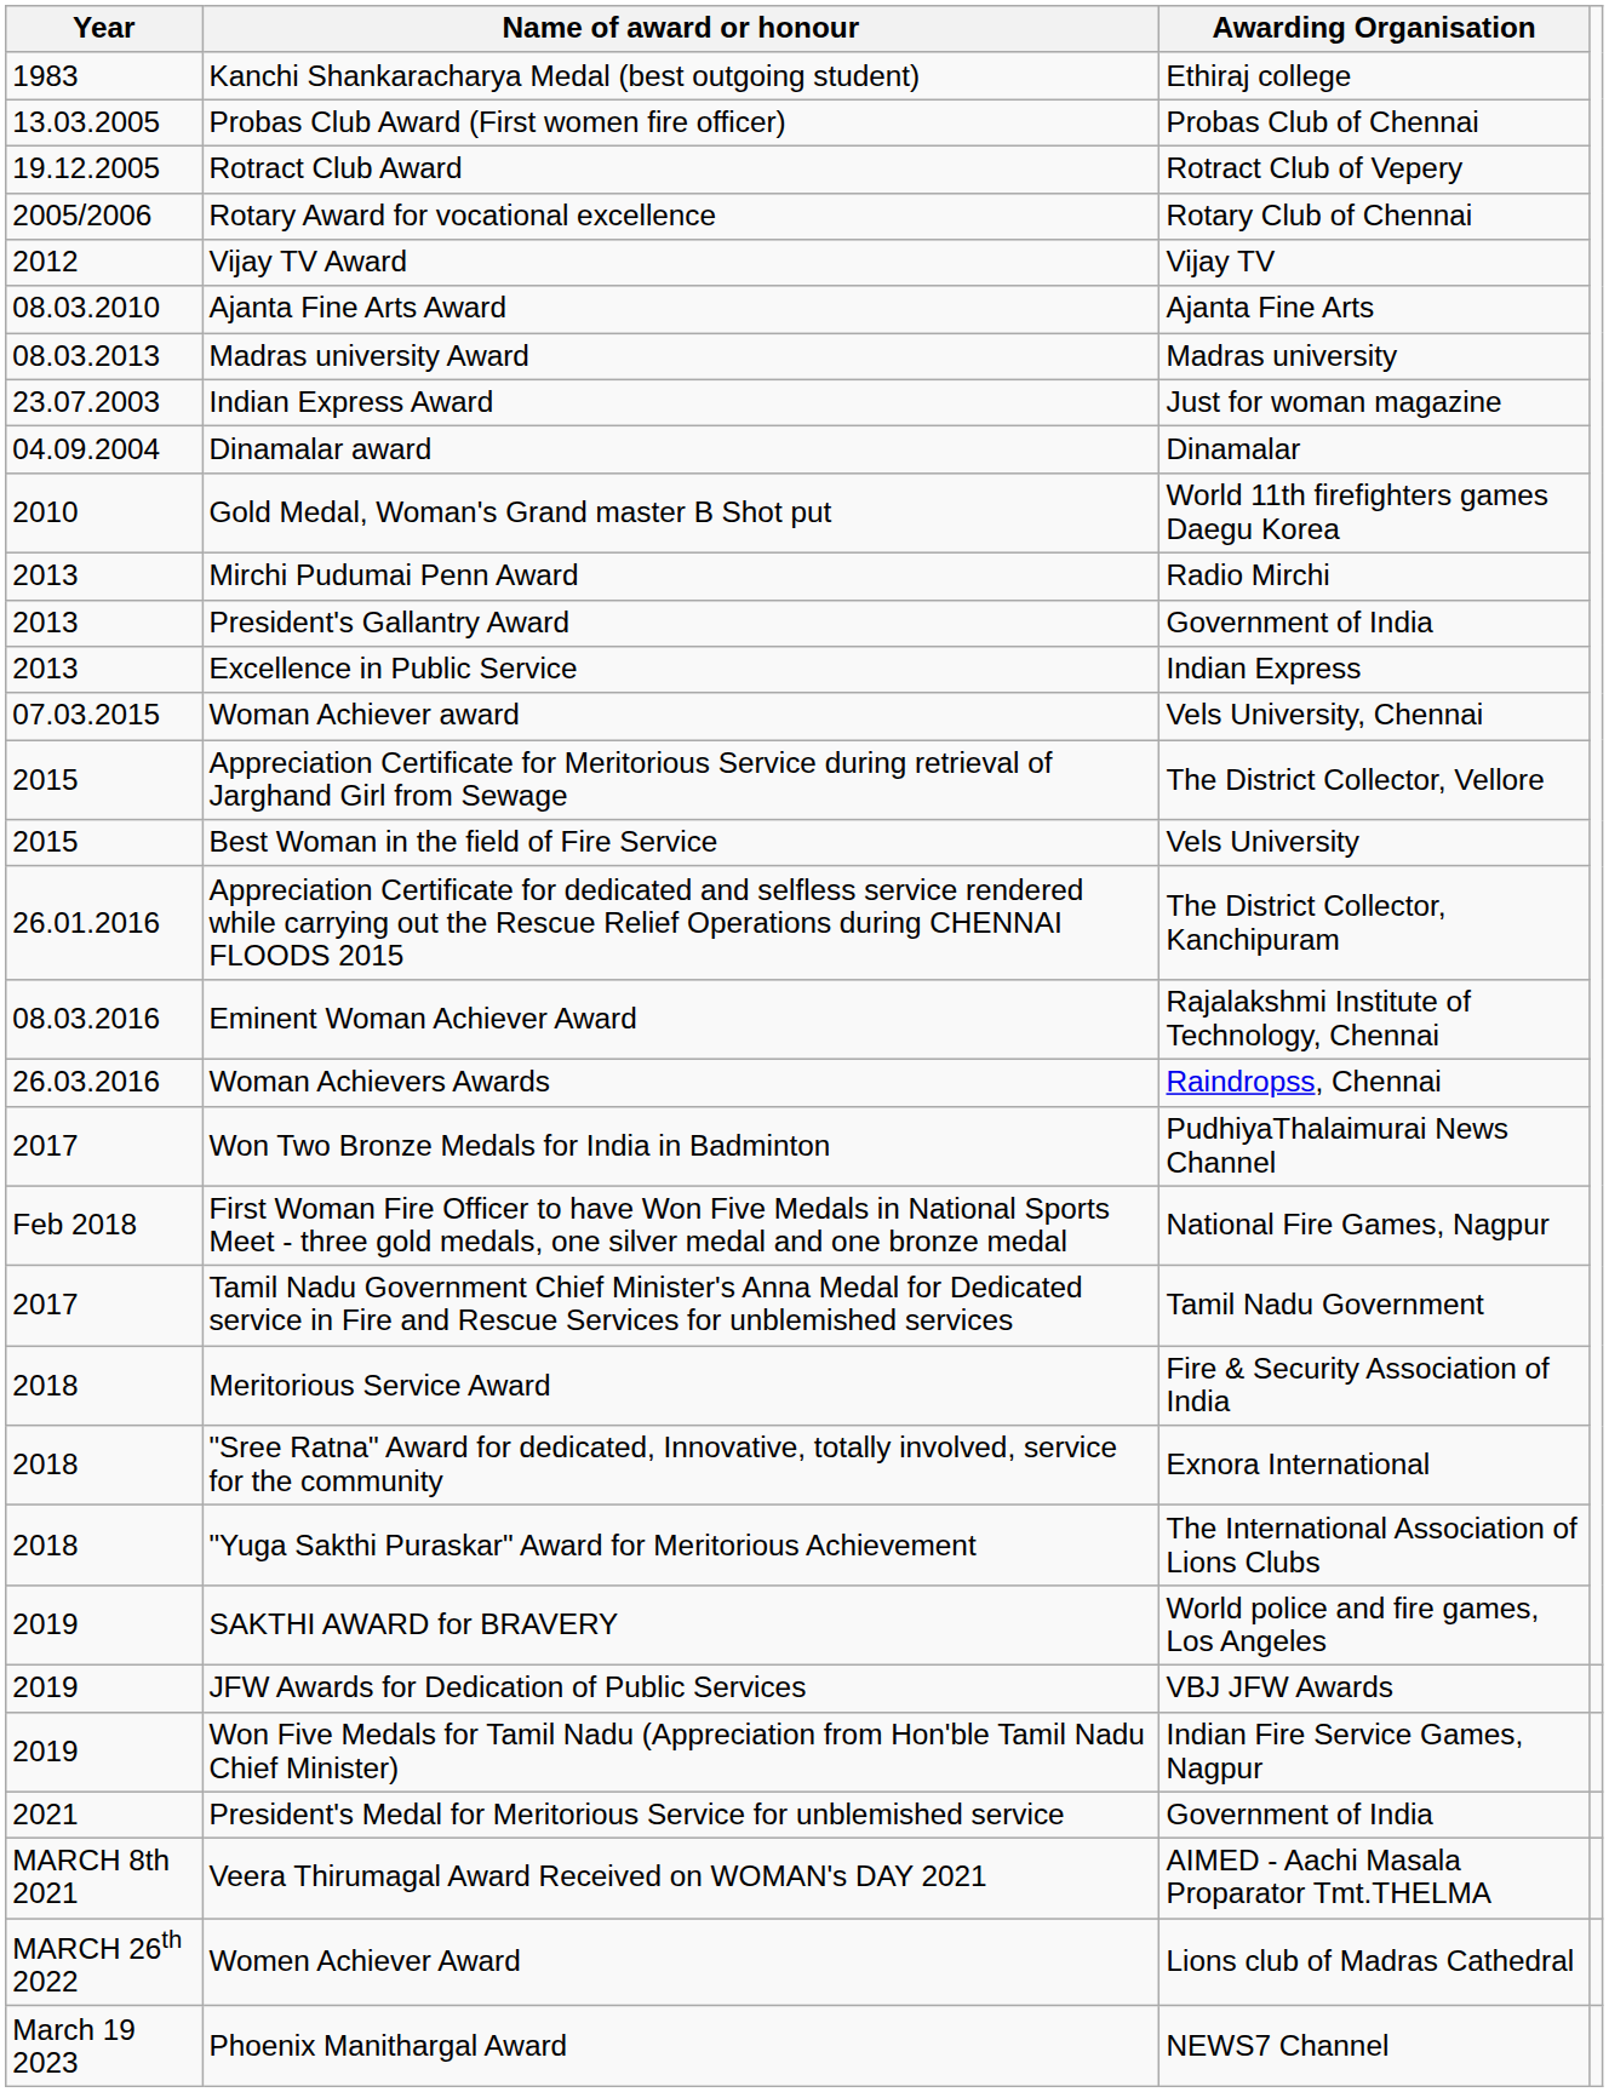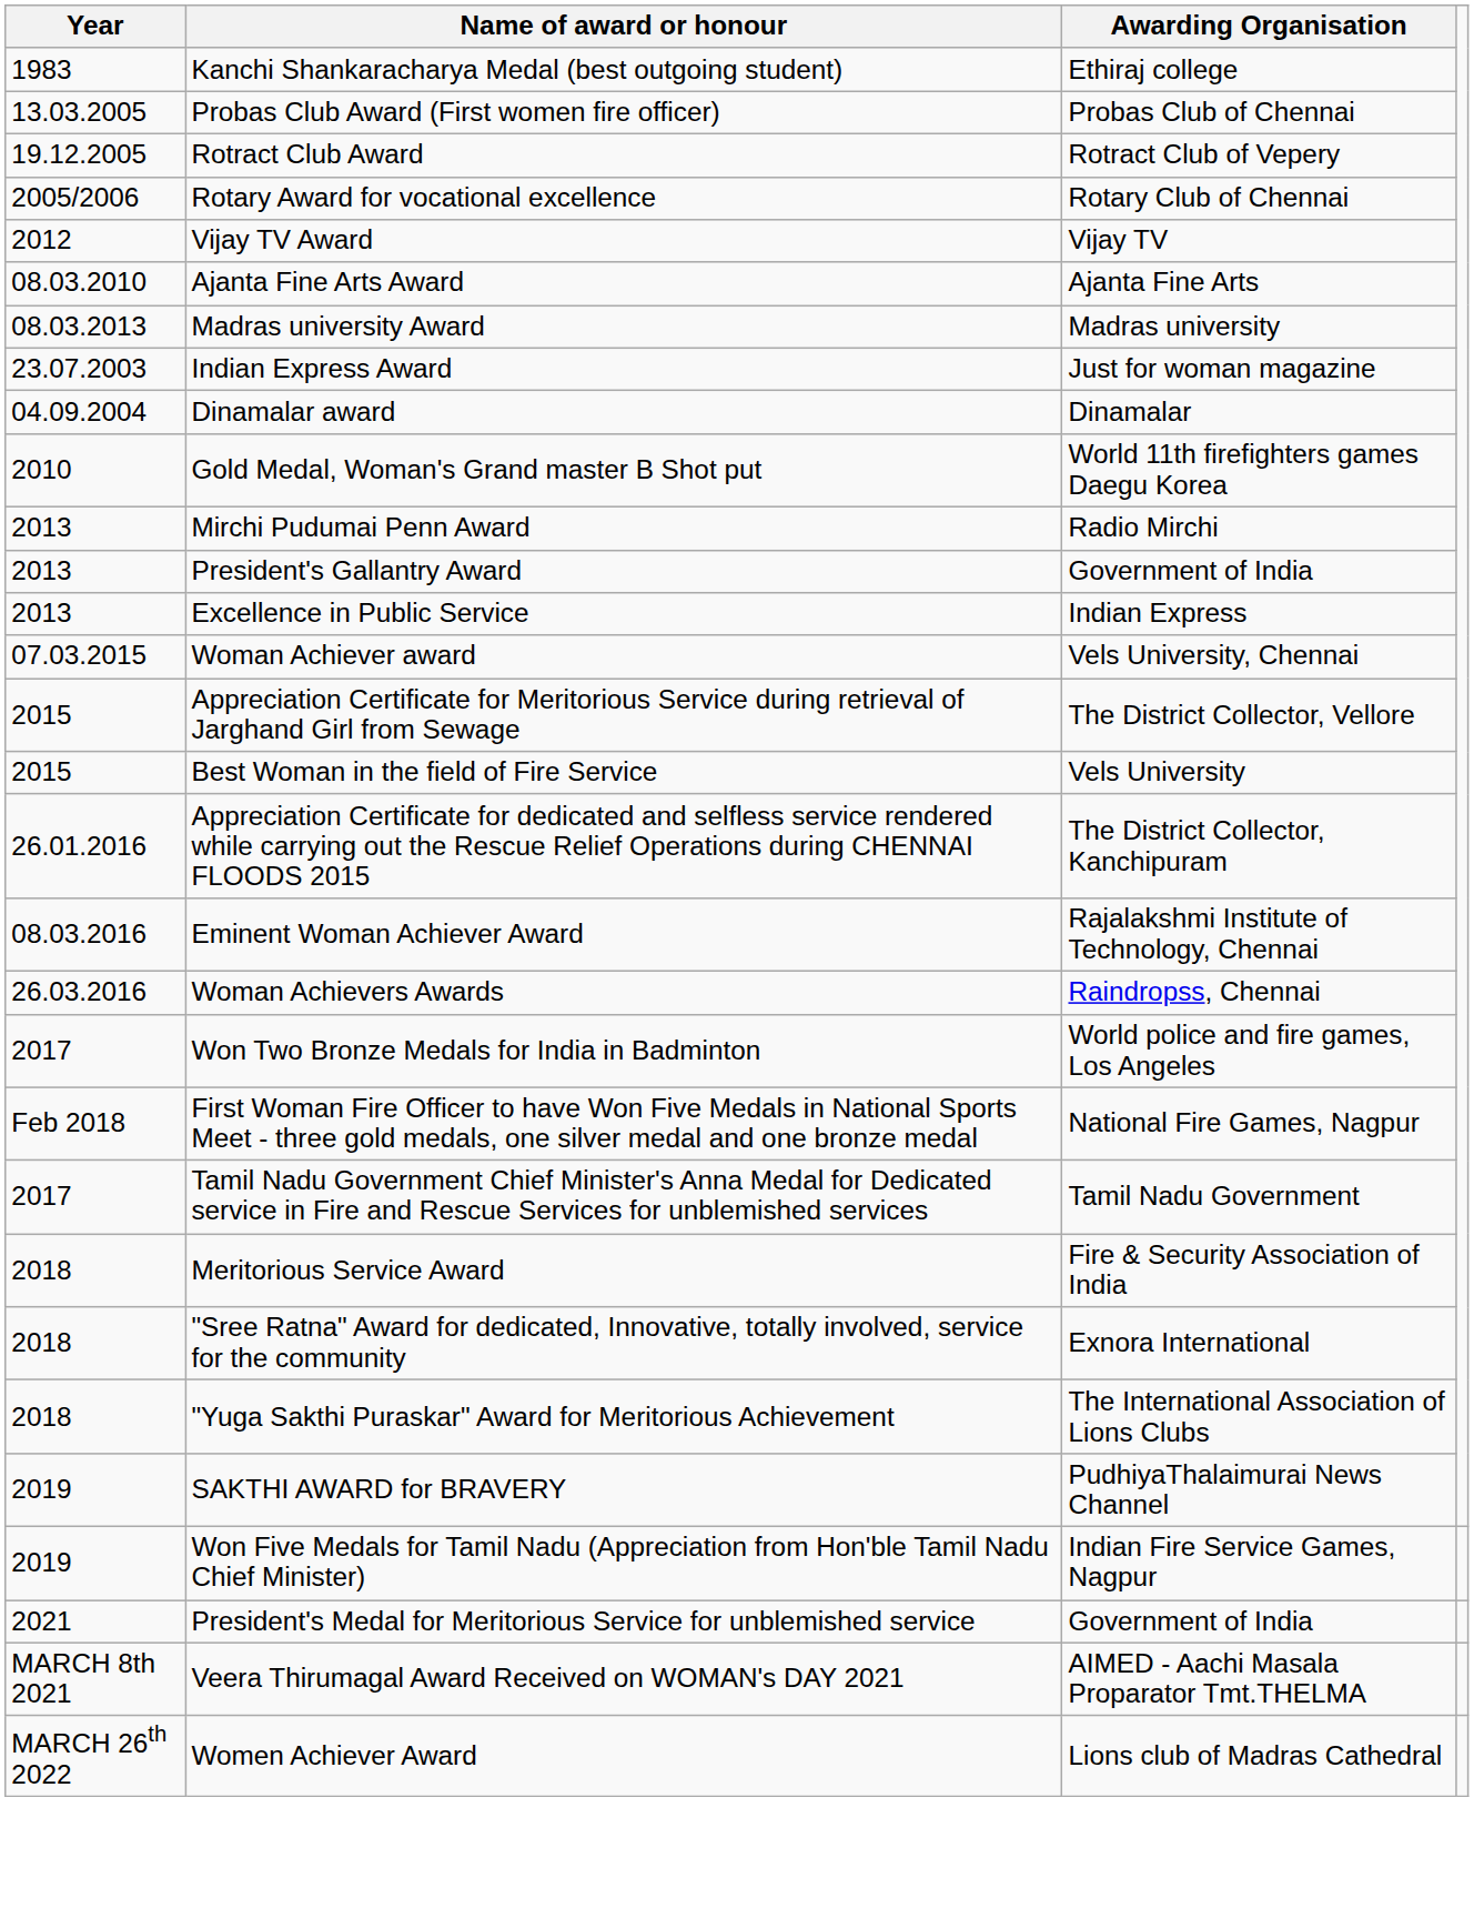Won Two Bronze Medals for India in Badminton | Awarding Organisation: PudhiyaThalaimurai News Channel -> World police and fire games, Los Angeles
SAKTHI AWARD for BRAVERY | Awarding Organisation: World police and fire games, Los Angeles -> PudhiyaThalaimurai News Channel
- row: 2019 | JFW Awards for Dedication of Public Services | VBJ JFW Awards
- row: March 19 2023 | Phoenix Manithargal Award | NEWS7 Channel
